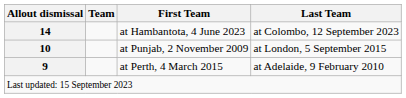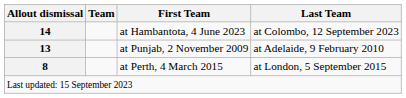at Punjab, 2 November 2009 | Allout dismissal: 10 -> 13
at Punjab, 2 November 2009 | Last Team: at London, 5 September 2015 -> at Adelaide, 9 February 2010
at Perth, 4 March 2015 | Allout dismissal: 9 -> 8
at Perth, 4 March 2015 | Last Team: at Adelaide, 9 February 2010 -> at London, 5 September 2015
